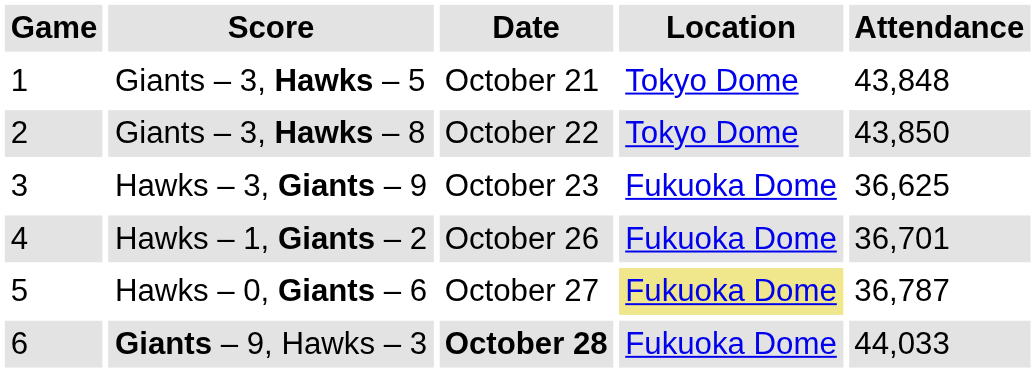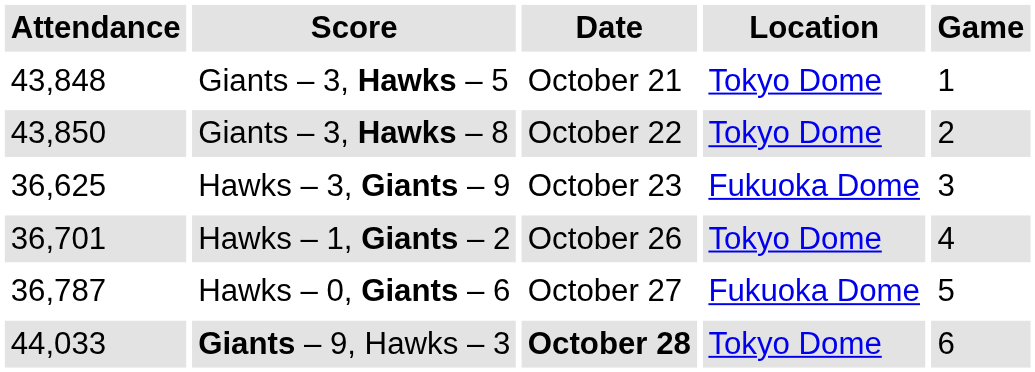columns swapped: Game <-> Attendance
Hawks – 1, Giants – 2 | Location: Fukuoka Dome -> Tokyo Dome
Hawks – 0, Giants – 6 | Location: khaki background -> no background
Giants – 9, Hawks – 3 | Location: Fukuoka Dome -> Tokyo Dome
